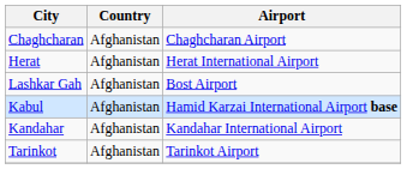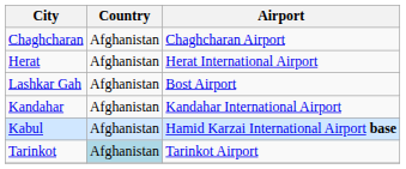rows swapped: Kabul <-> Kandahar
Tarinkot | Country: no background -> lightblue background
